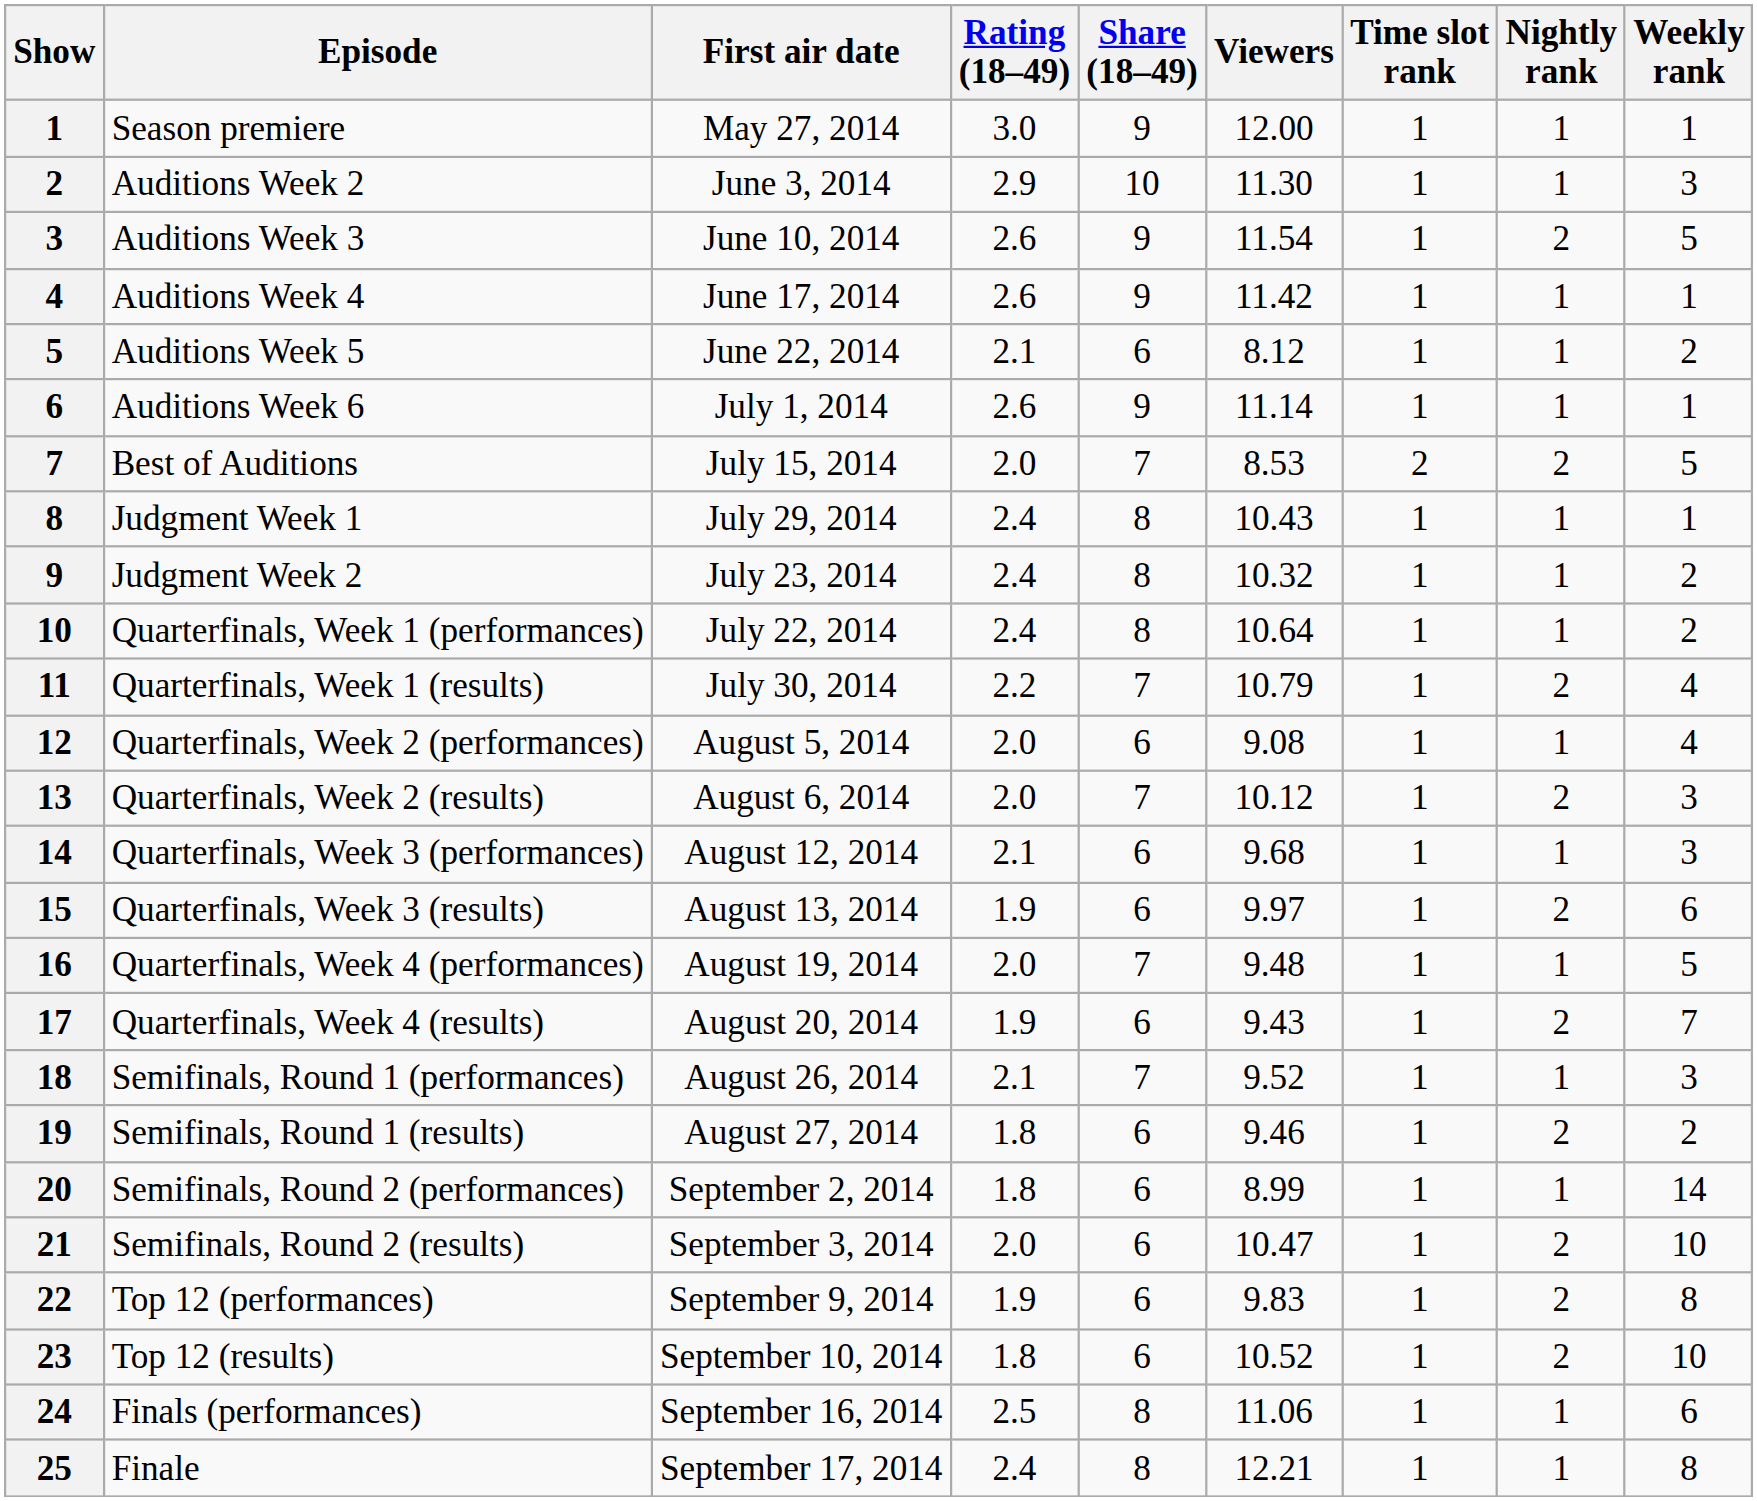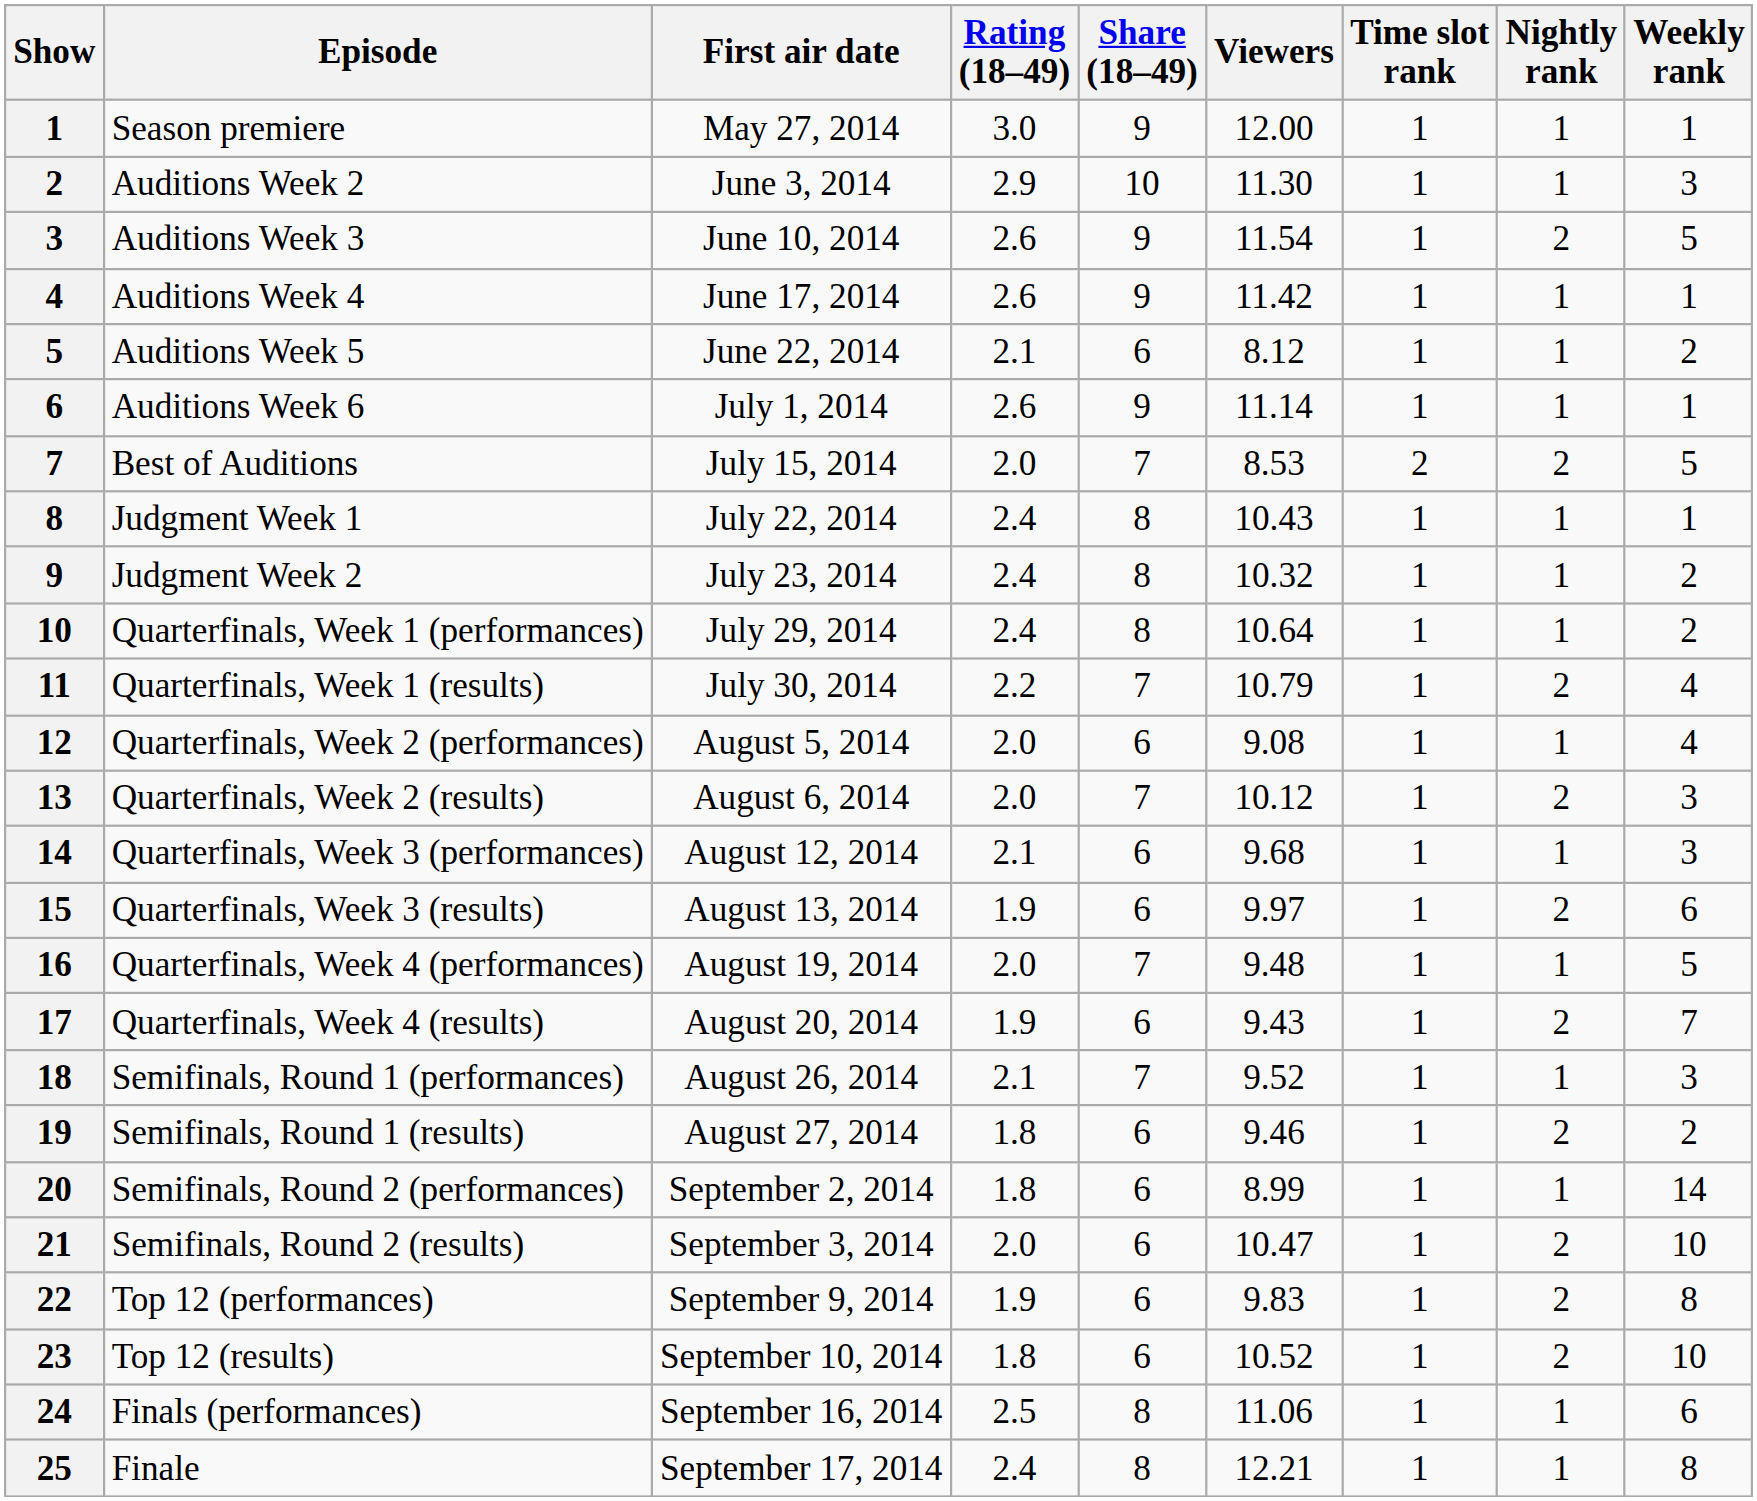Judgment Week 1 | First air date: July 29, 2014 -> July 22, 2014
Quarterfinals, Week 1 (performances) | First air date: July 22, 2014 -> July 29, 2014
